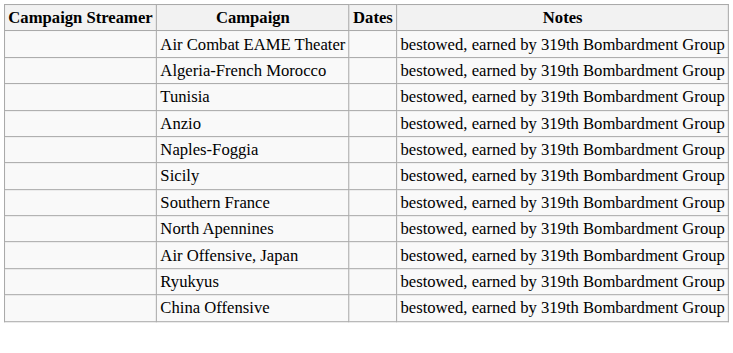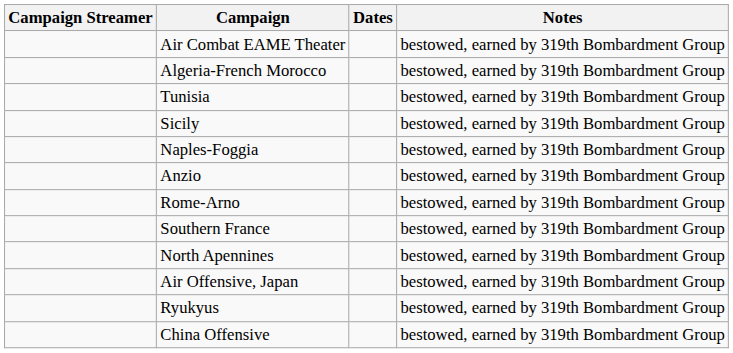rows swapped: Sicily <-> Anzio
+ row: Rome-Arno | bestowed, earned by 319th Bombardment Group
